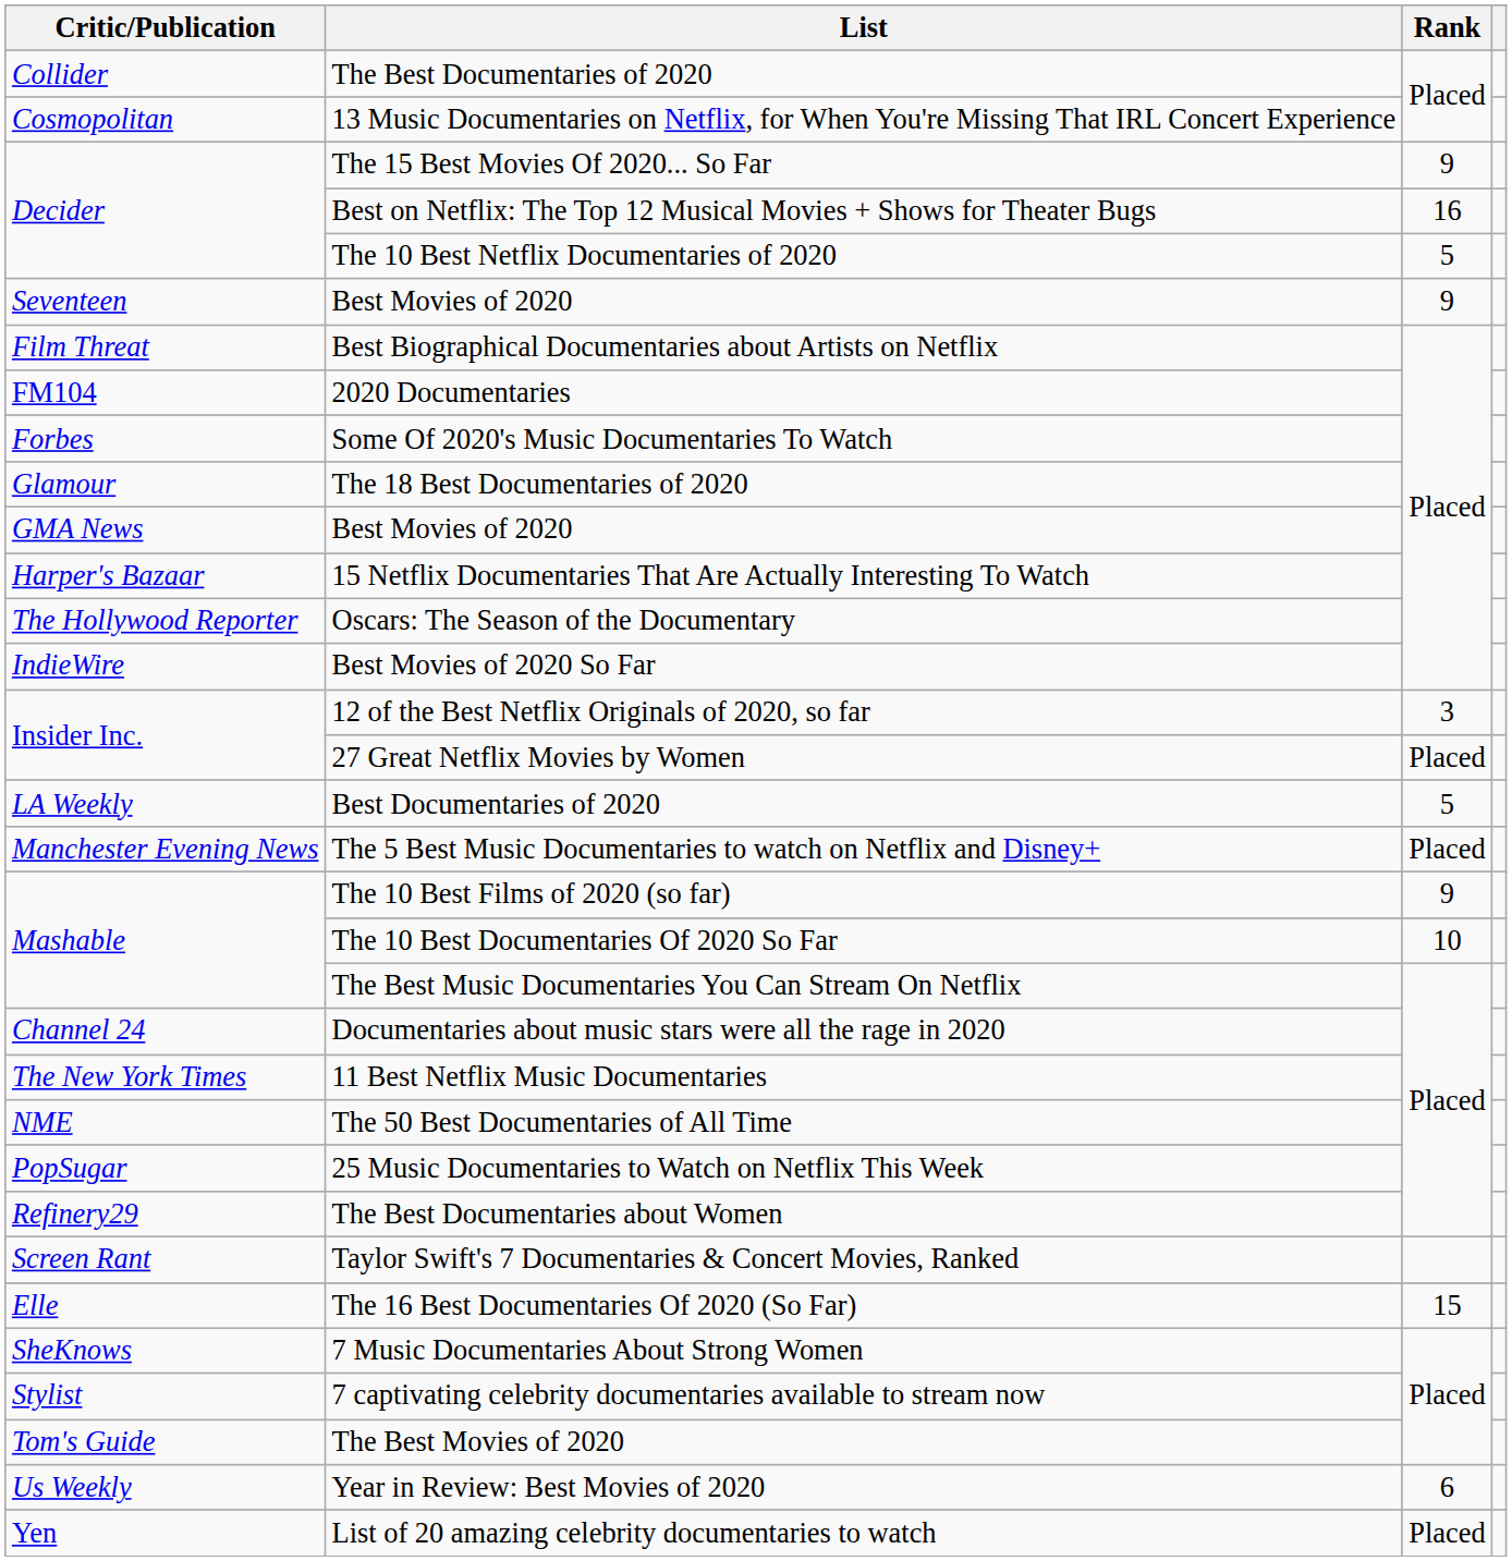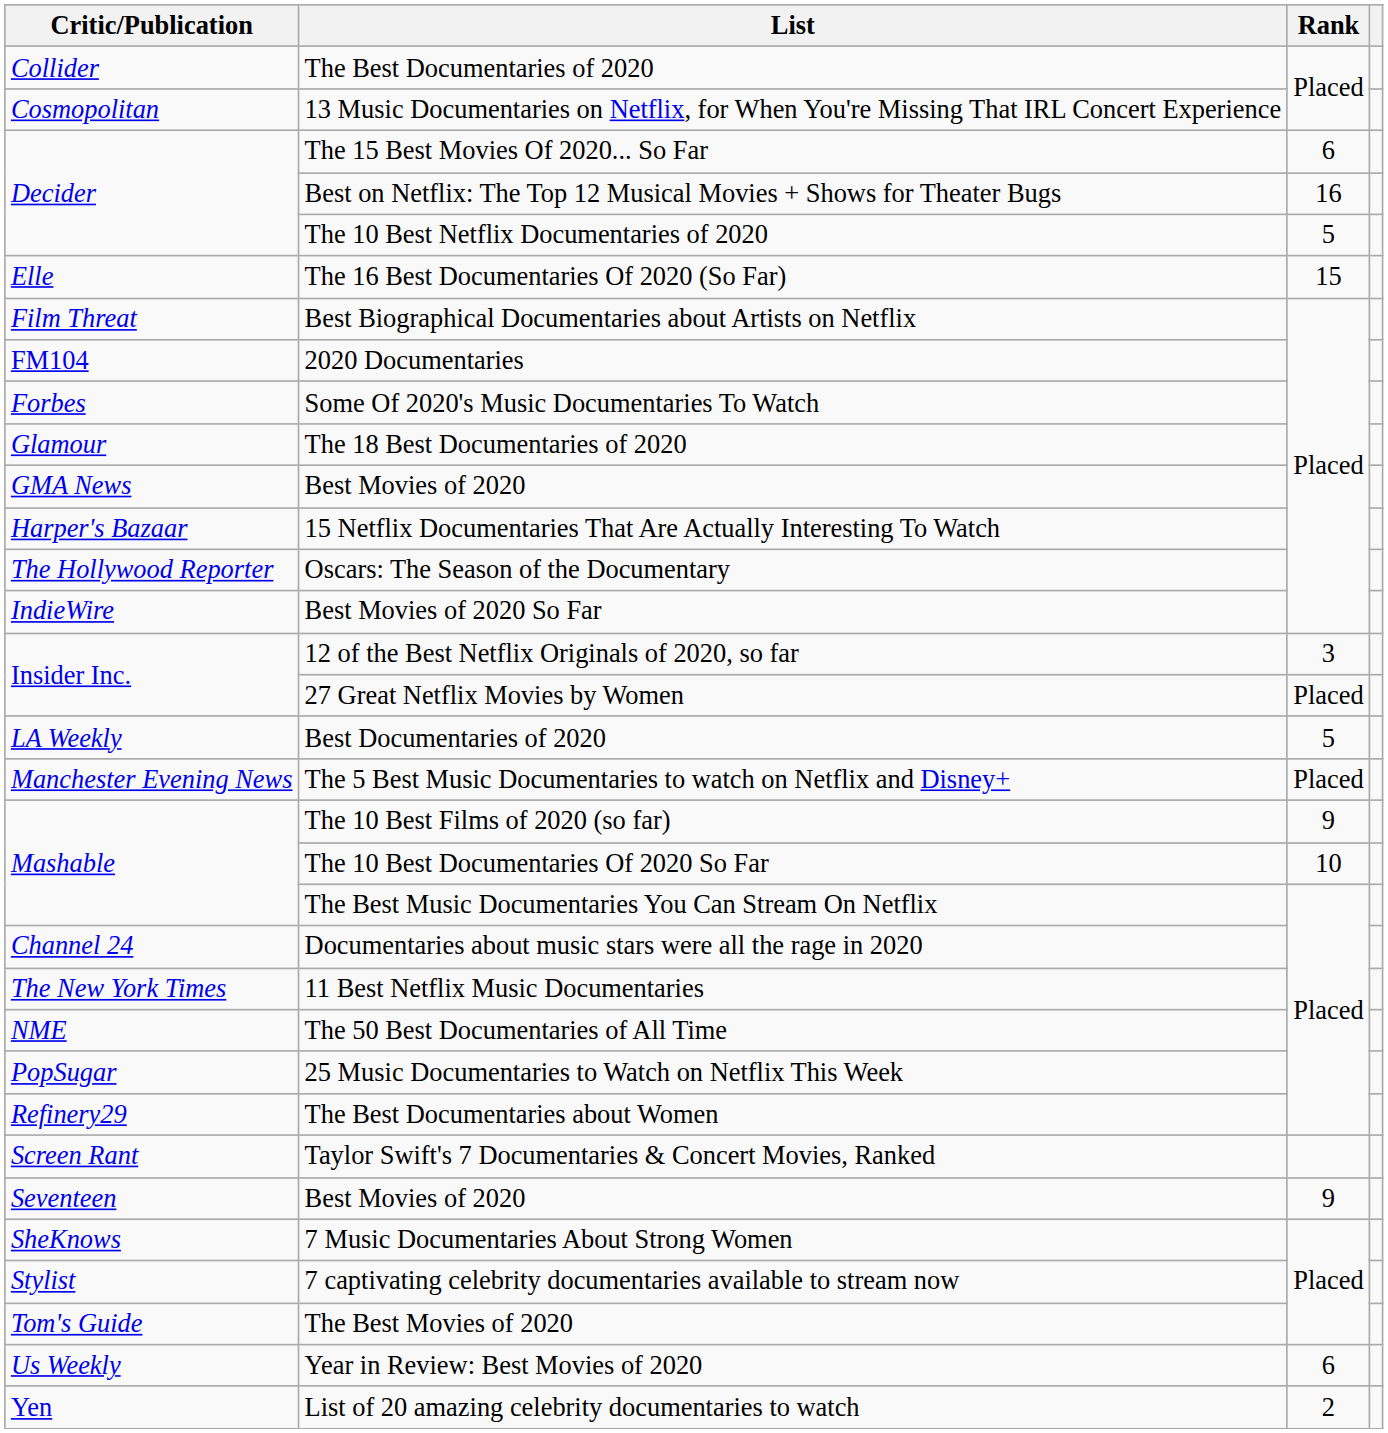The 15 Best Movies Of 2020... So Far | Rank: 9 -> 6
rows swapped: The 16 Best Documentaries Of 2020 (So Far) <-> Seventeen / Best Movies of 2020
List of 20 amazing celebrity documentaries to watch | Rank: Placed -> 2
